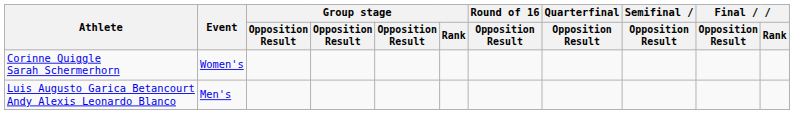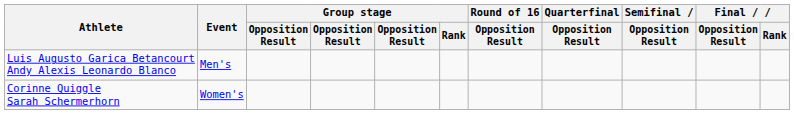rows swapped: Luis Augusto Garica Betancourt Andy Alexis Leonardo Blanco <-> Corinne Quiggle Sarah Schermerhorn
